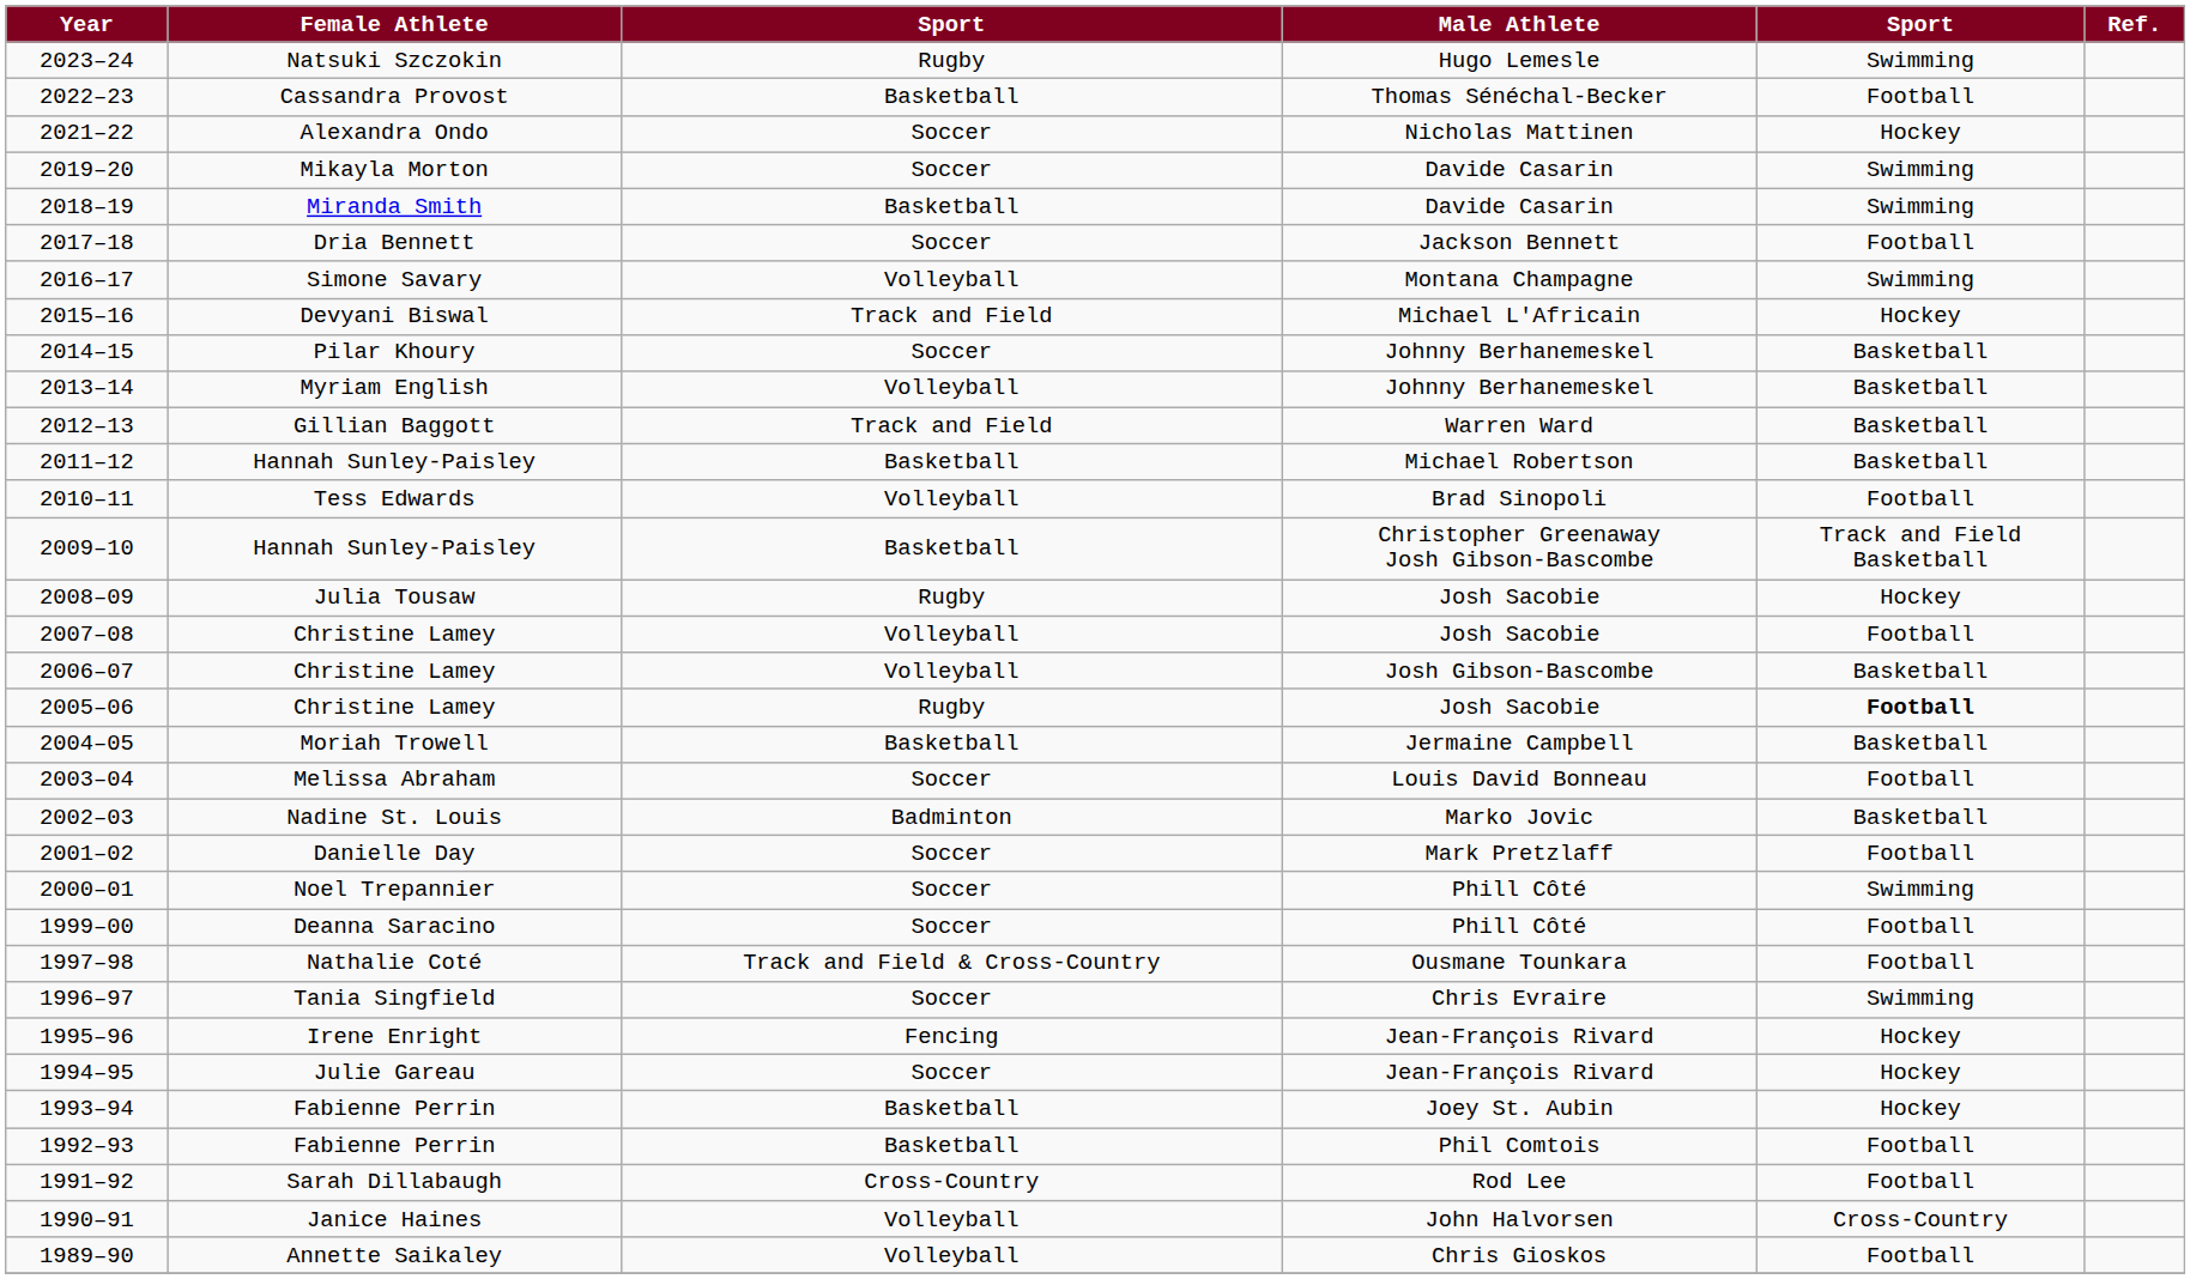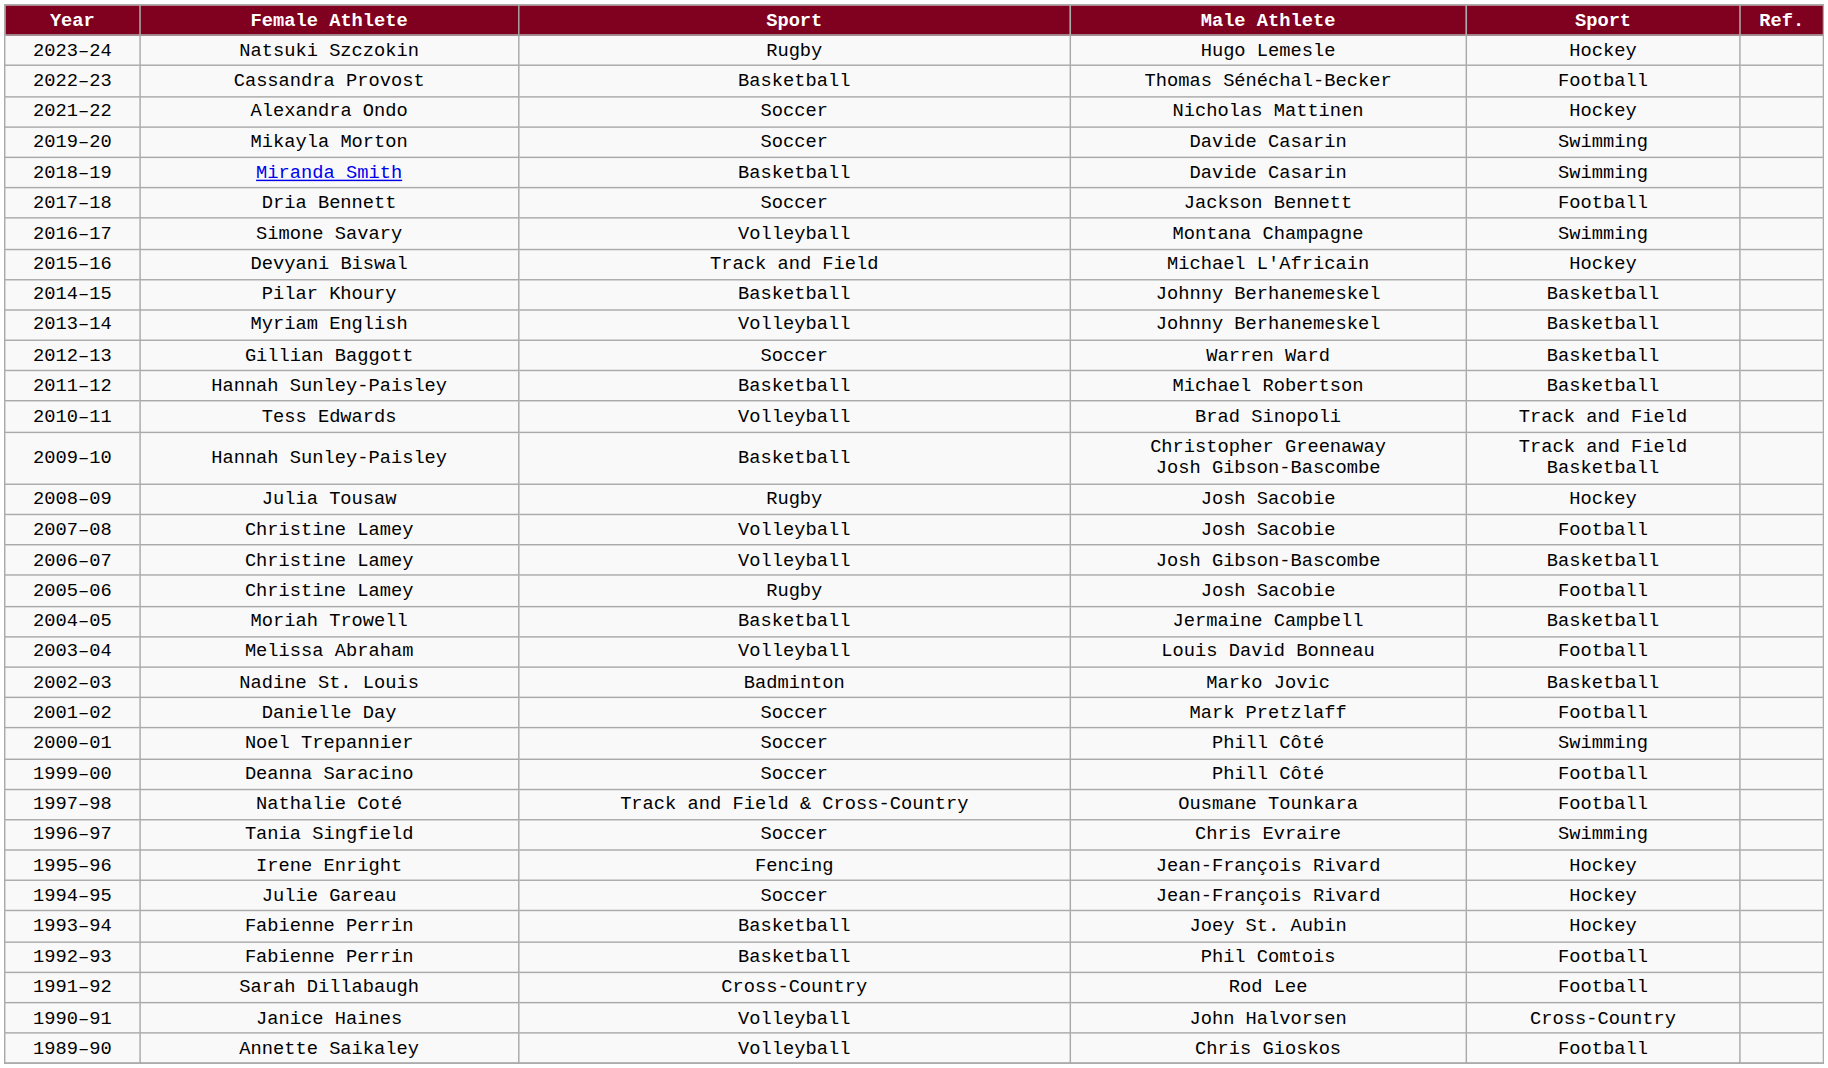2023–24 | column 5: Swimming -> Hockey
2014–15 | column 3: Soccer -> Basketball
2012–13 | column 3: Track and Field -> Soccer
2010–11 | column 5: Football -> Track and Field
2005–06 | column 5: bold -> normal
2003–04 | column 3: Soccer -> Volleyball
